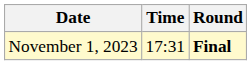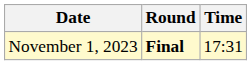columns swapped: Time <-> Round
